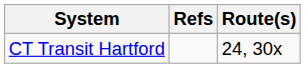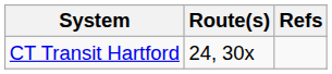columns swapped: Route(s) <-> Refs
